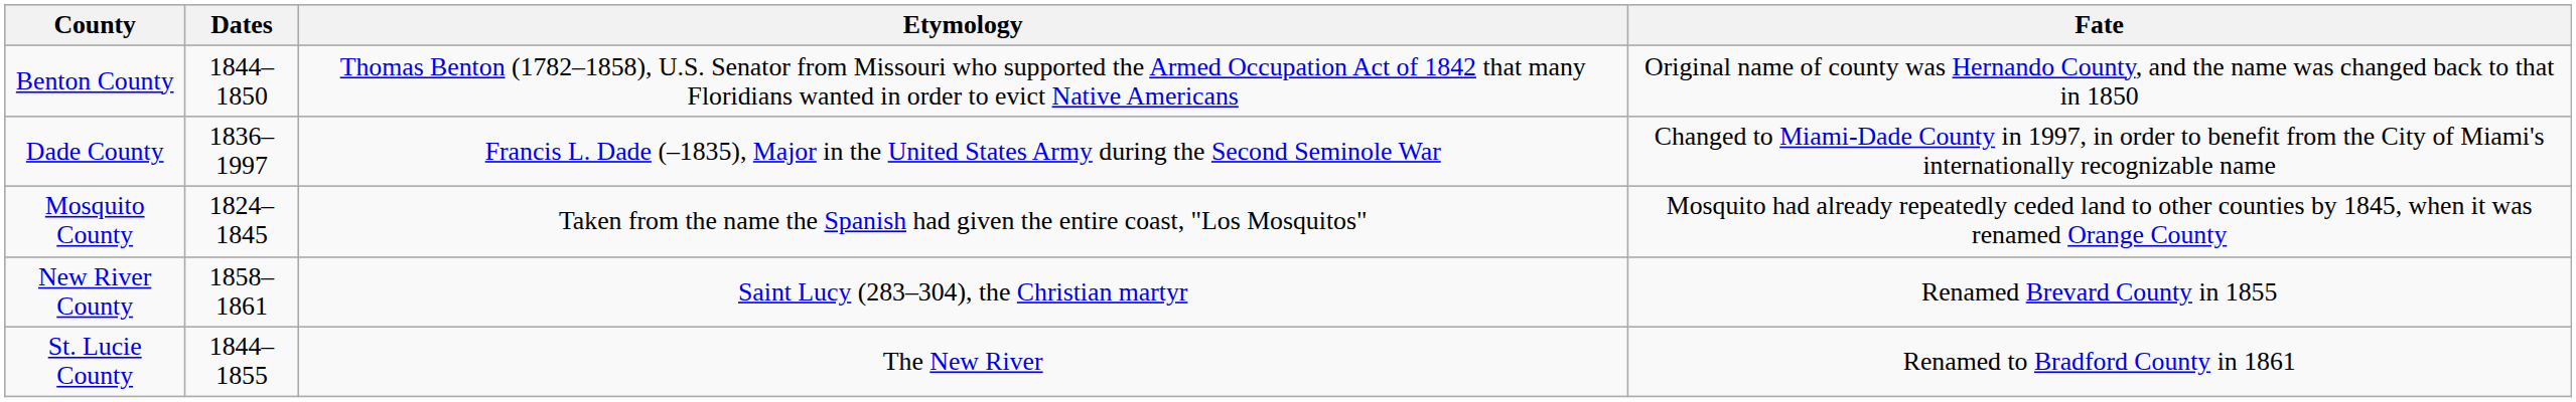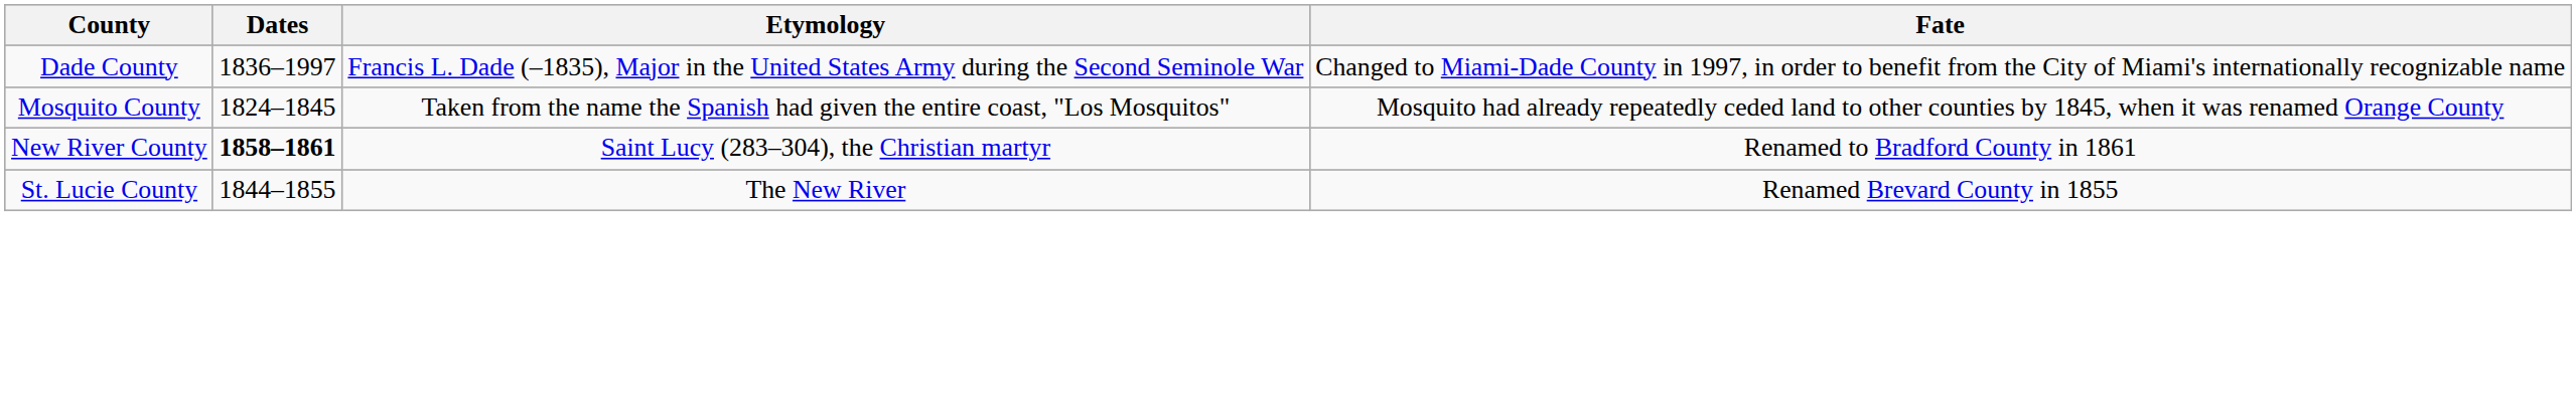- row: Benton County | 1844–1850 | Thomas Benton (1782–1858), U.S. Senator from Missouri who supported the Armed Occupation Act of 1842 that many Floridians wanted in order to evict Native Americans | Original name of county was Hernando County, and the name was changed back to that in 1850
New River County | Dates: normal -> bold
New River County | Fate: Renamed Brevard County in 1855 -> Renamed to Bradford County in 1861
St. Lucie County | Fate: Renamed to Bradford County in 1861 -> Renamed Brevard County in 1855
